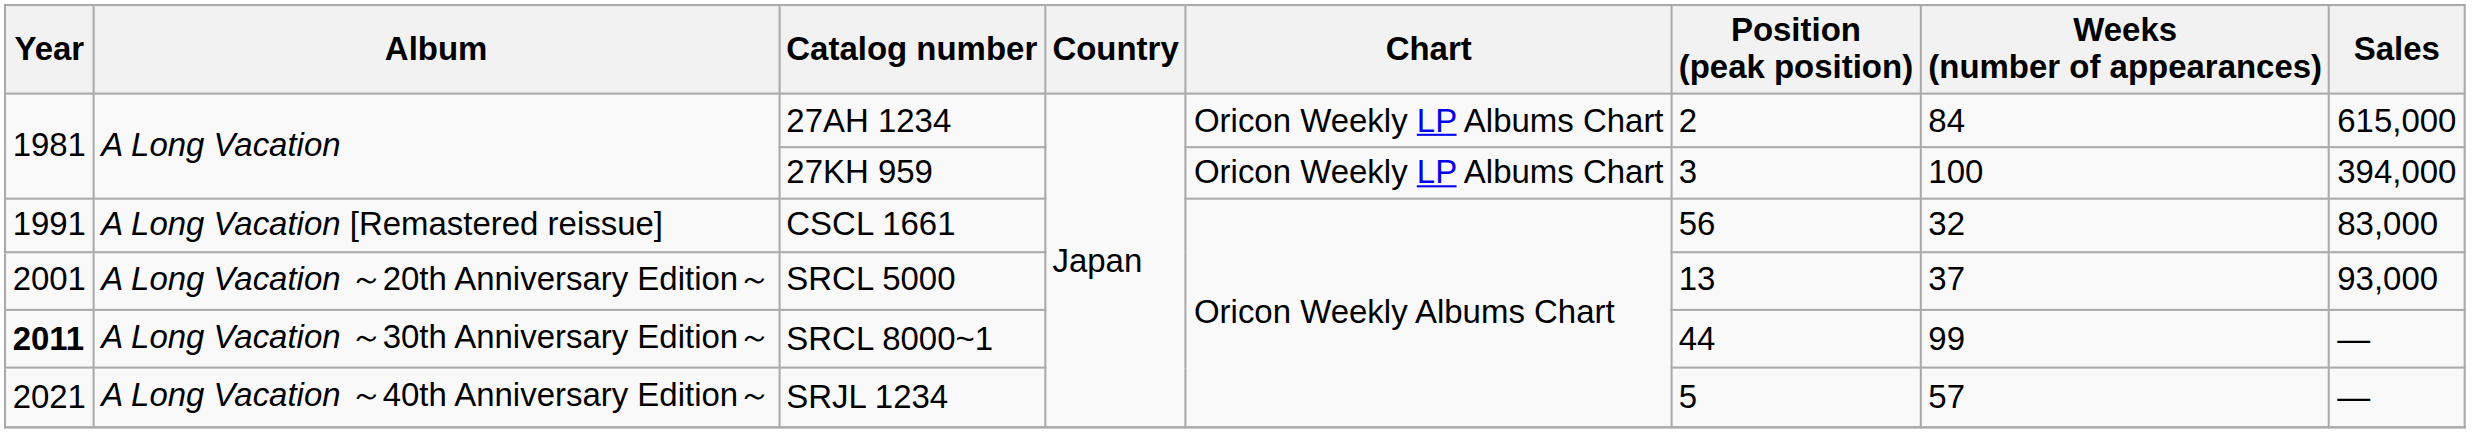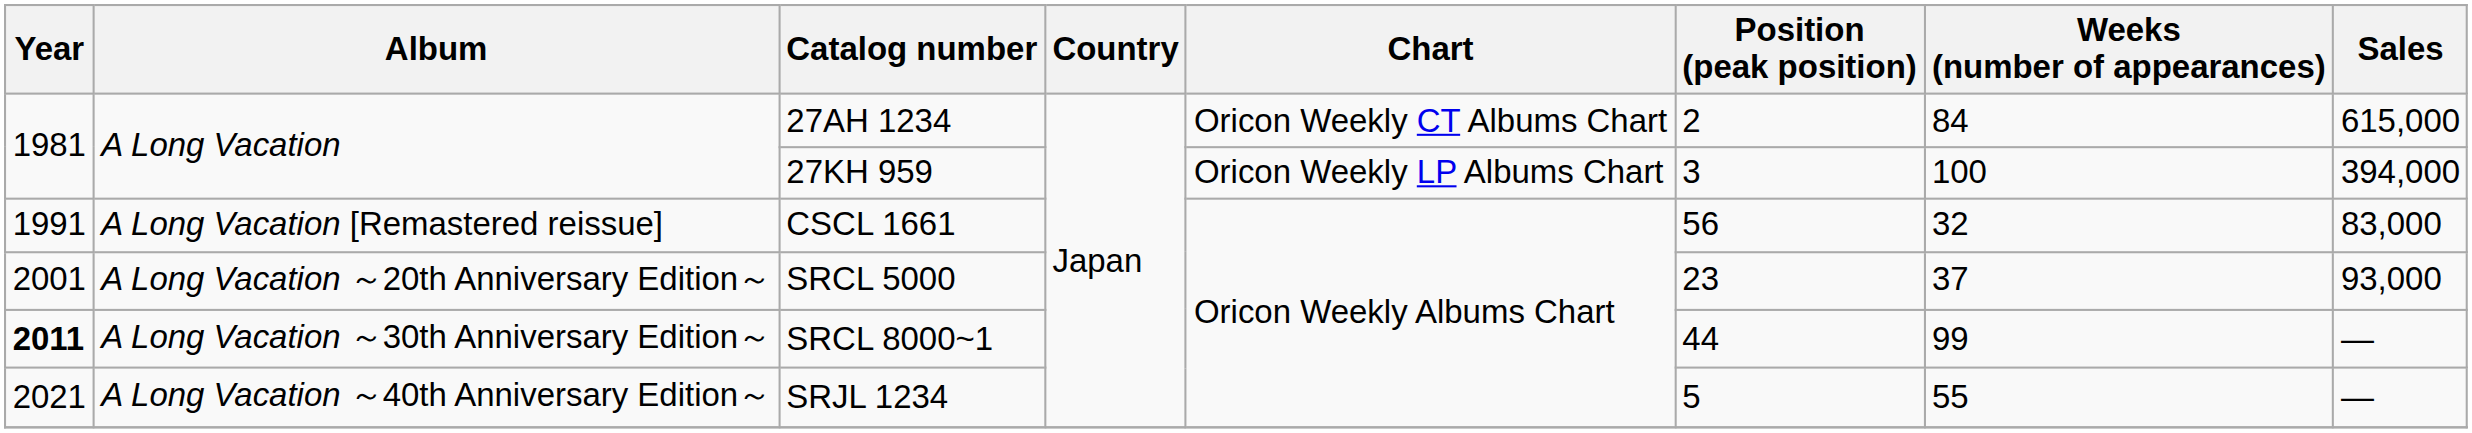27AH 1234 | Chart: Oricon Weekly LP Albums Chart -> Oricon Weekly CT Albums Chart
SRCL 5000 | Position (peak position): 13 -> 23
SRJL 1234 | Weeks (number of appearances): 57 -> 55
